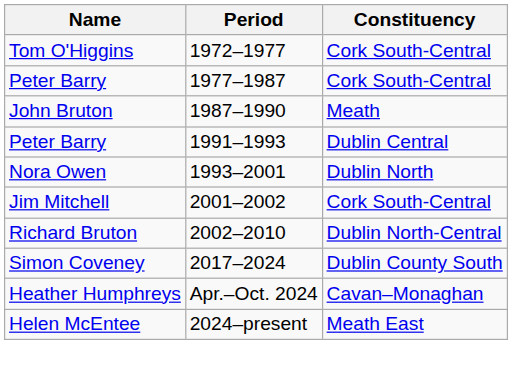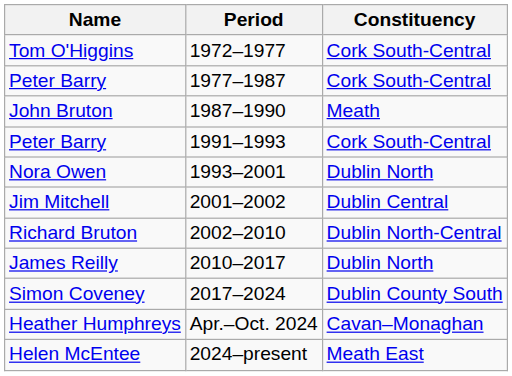Peter Barry / 1991–1993 | Constituency: Dublin Central -> Cork South-Central
Jim Mitchell | Constituency: Cork South-Central -> Dublin Central
+ row: James Reilly | 2010–2017 | Dublin North
